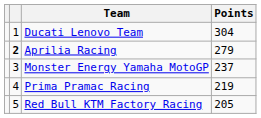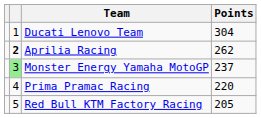Aprilia Racing | Points: 279 -> 262
Monster Energy Yamaha MotoGP | column 2: no background -> lightgreen background
Prima Pramac Racing | Points: 219 -> 220
